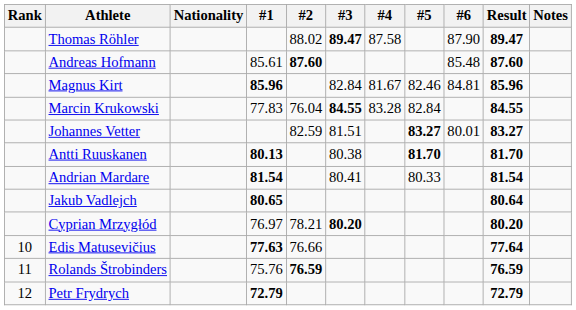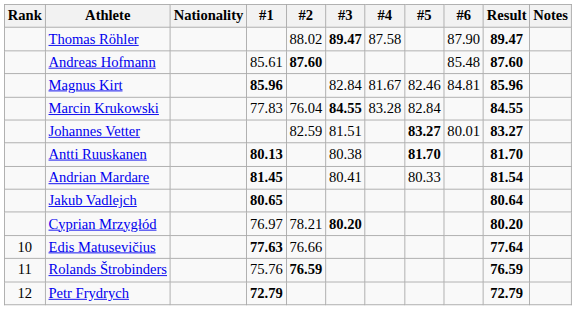Andrian Mardare | #1: 81.54 -> 81.45
